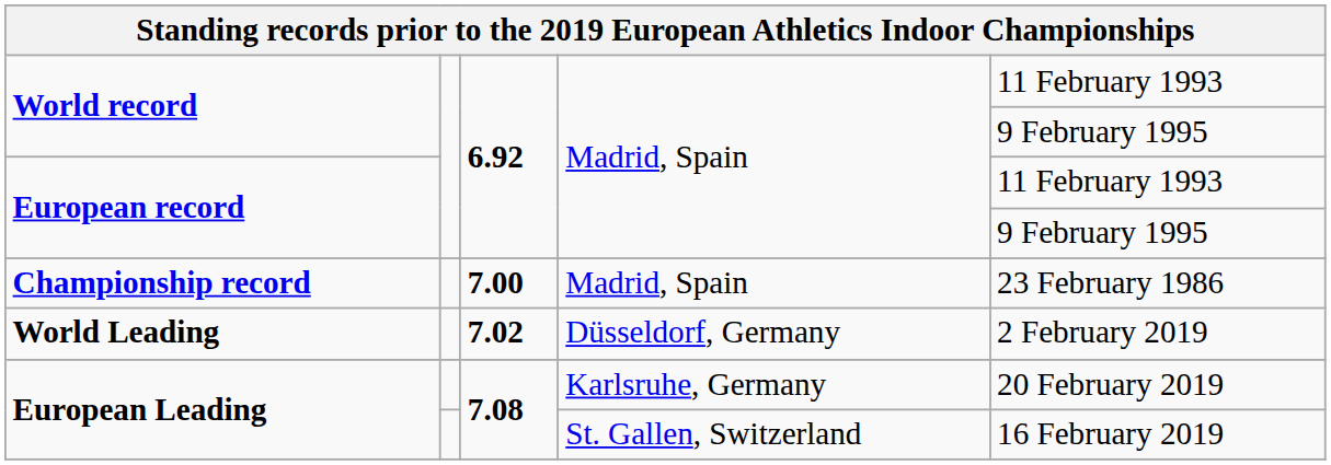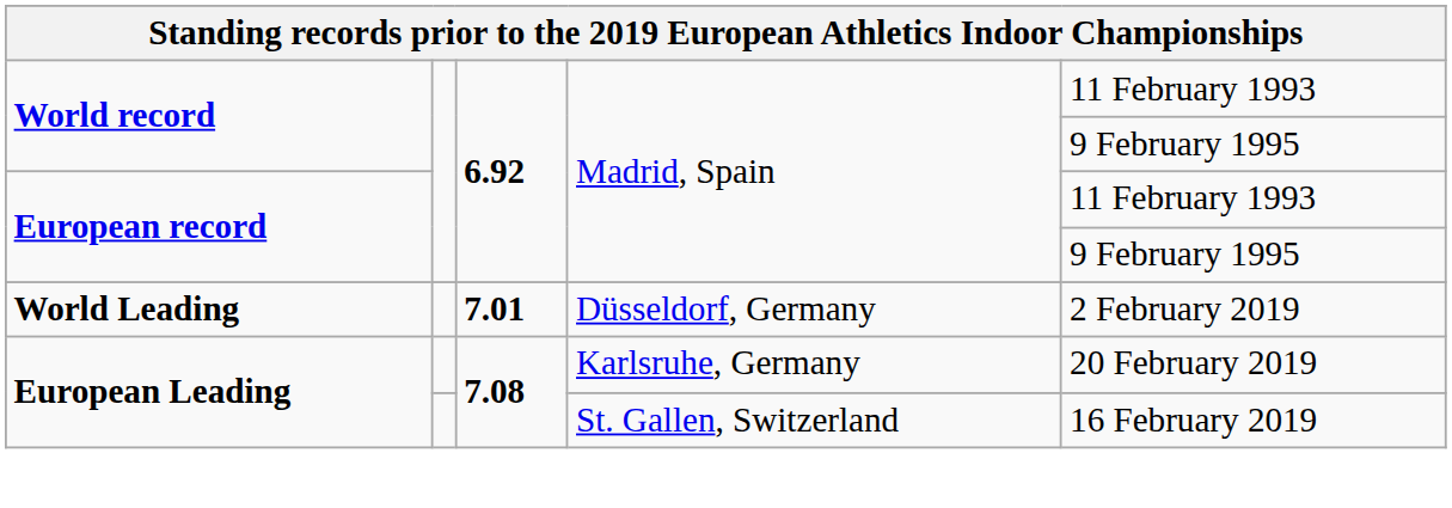- row: Championship record | 7.00 | Madrid, Spain | 23 February 1986
World Leading | column 3: 7.02 -> 7.01
